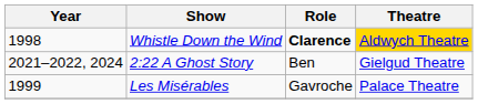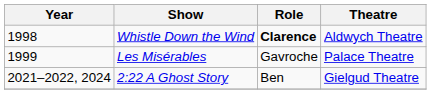Whistle Down the Wind | Theatre: gold background -> no background
rows swapped: Les Misérables <-> 2:22 A Ghost Story
